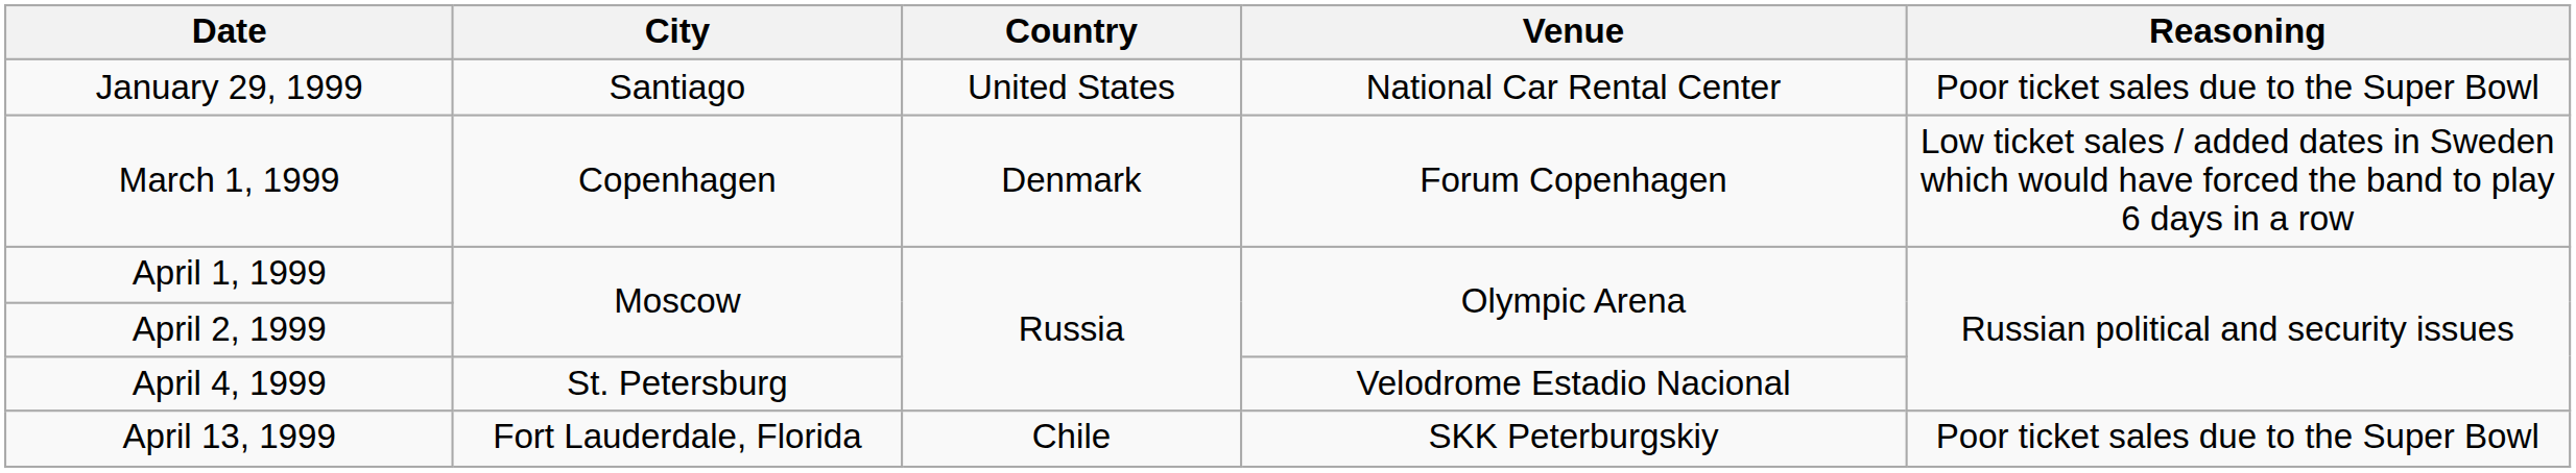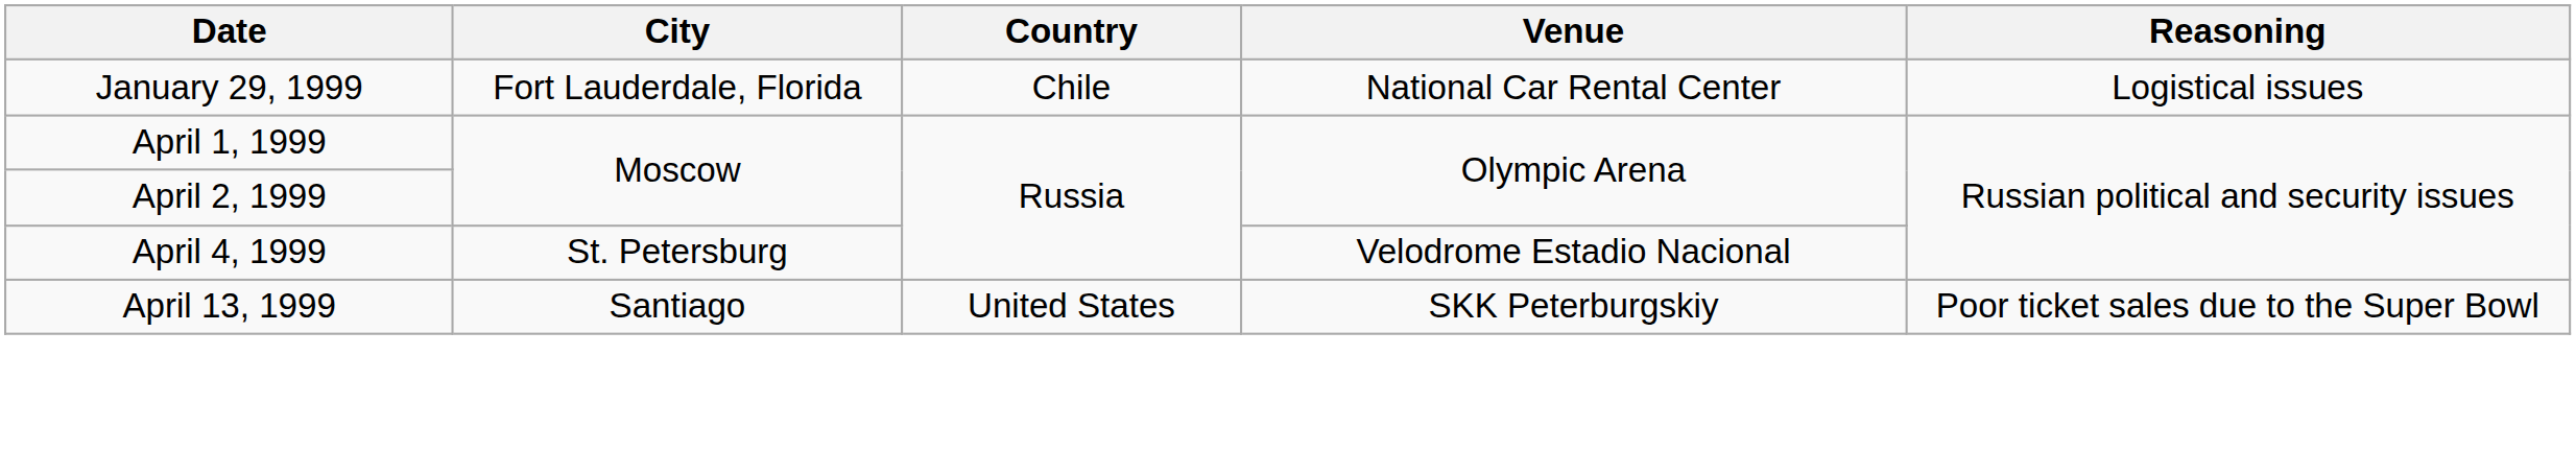January 29, 1999 | City: Santiago -> Fort Lauderdale, Florida
January 29, 1999 | Country: United States -> Chile
January 29, 1999 | Reasoning: Poor ticket sales due to the Super Bowl -> Logistical issues
- row: March 1, 1999 | Copenhagen | Denmark | Forum Copenhagen | Low ticket sales / added dates in Sweden which would have forced the band to play 6 days in a row
April 13, 1999 | City: Fort Lauderdale, Florida -> Santiago
April 13, 1999 | Country: Chile -> United States
